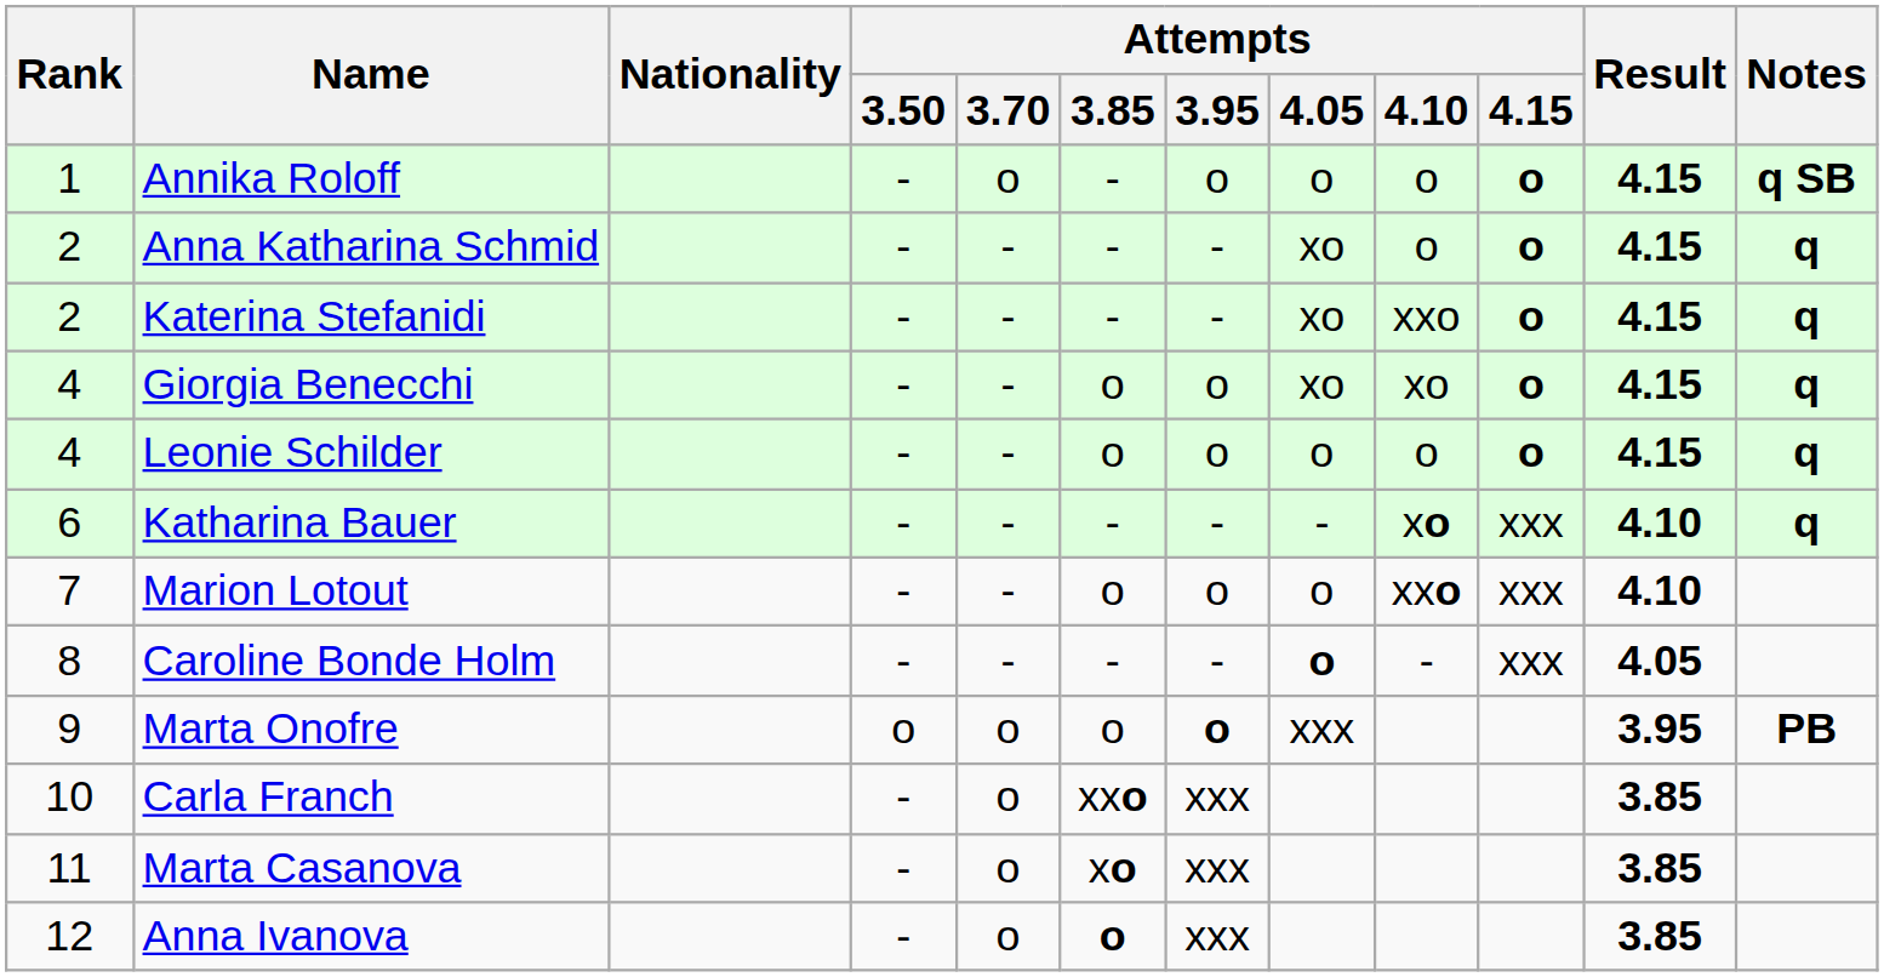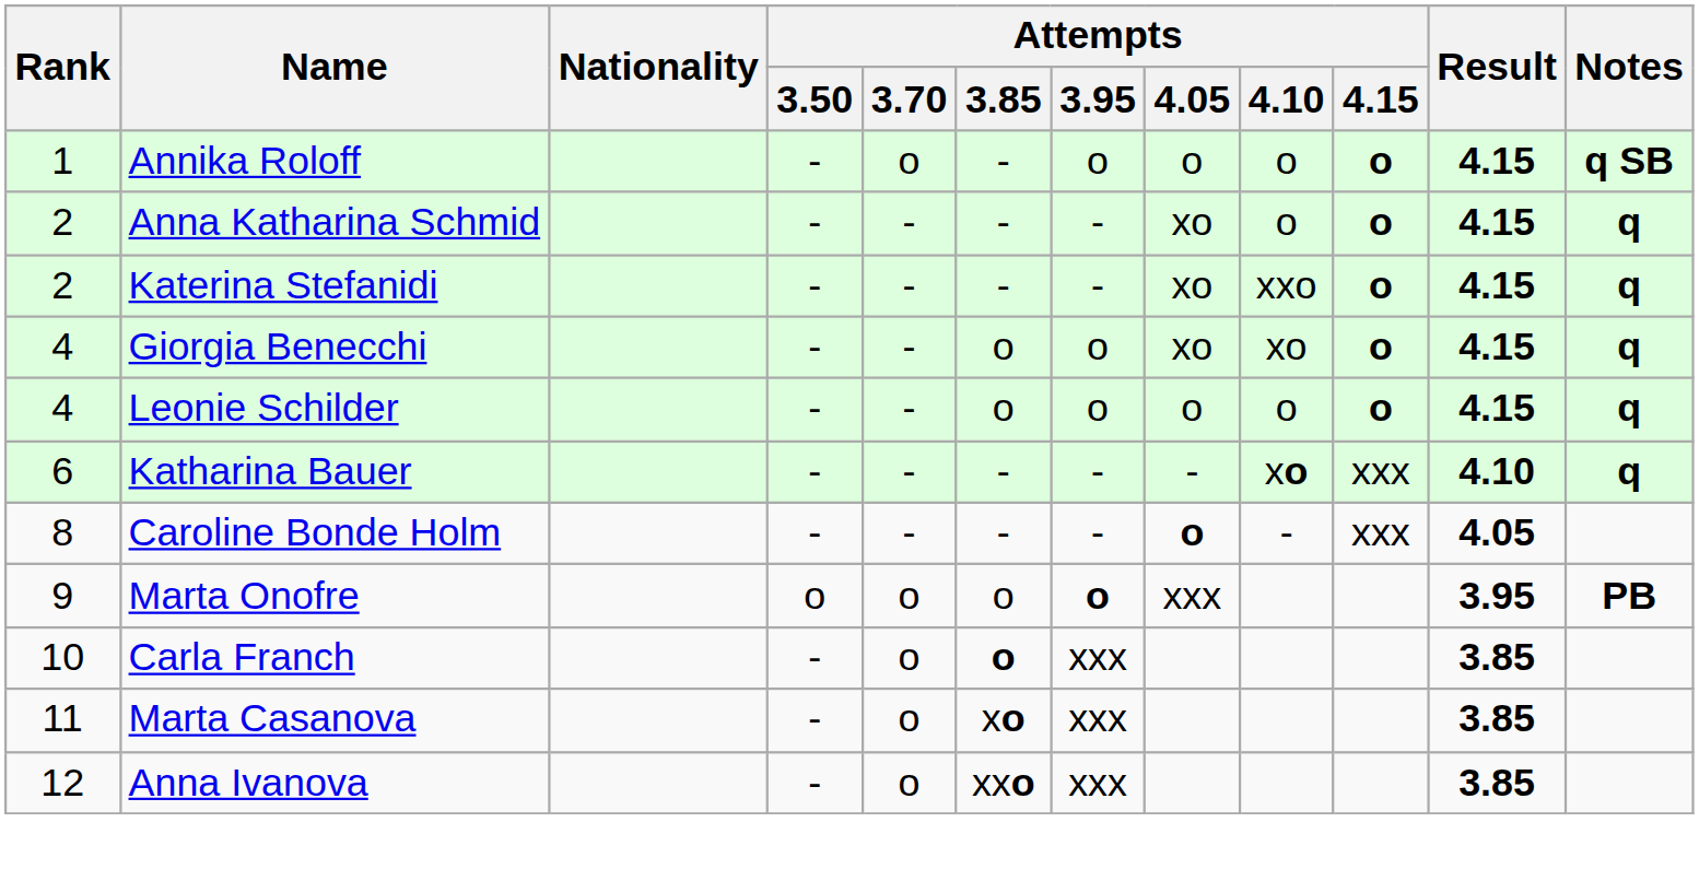- row: 7 | Marion Lotout | - | - | o | o | o | xxo | xxx | 4.10
Carla Franch | Attempts / 3.85: xxo -> o
Anna Ivanova | Attempts / 3.85: o -> xxo
